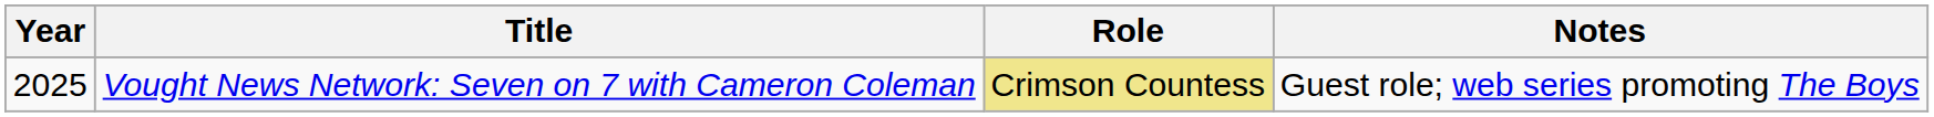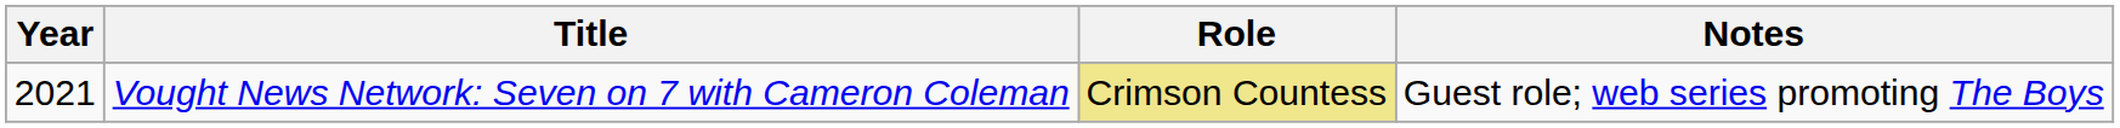Vought News Network: Seven on 7 with Cameron Coleman | Year: 2025 -> 2021
